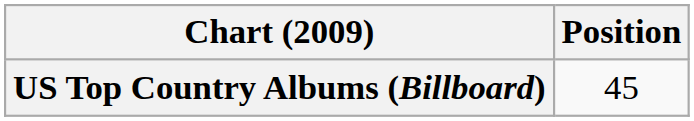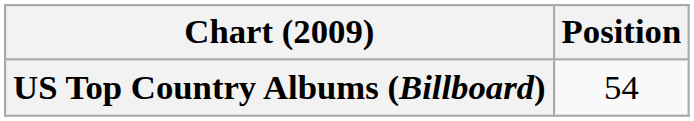US Top Country Albums (Billboard) | Position: 45 -> 54
